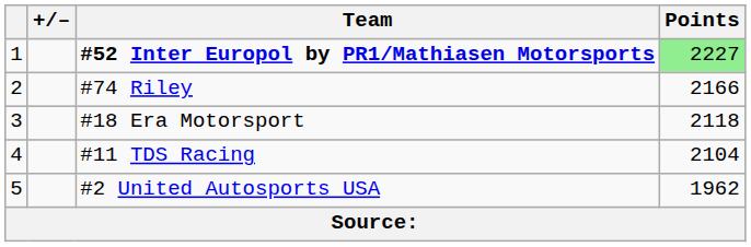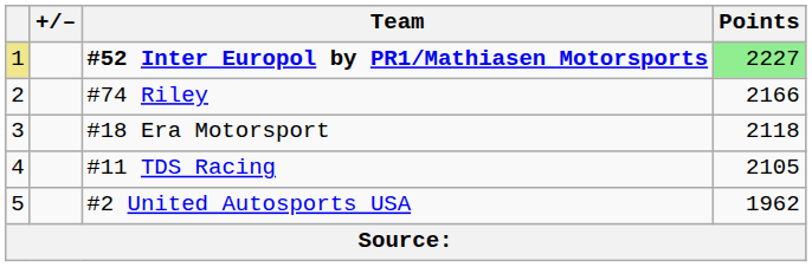#52 Inter Europol by PR1/Mathiasen Motorsports | column 1: no background -> khaki background
#11 TDS Racing | Points: 2104 -> 2105
